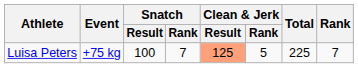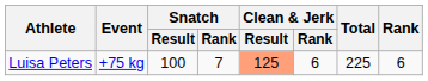Luisa Peters | Clean & Jerk / Rank: 5 -> 6
Luisa Peters | Rank: 7 -> 6
